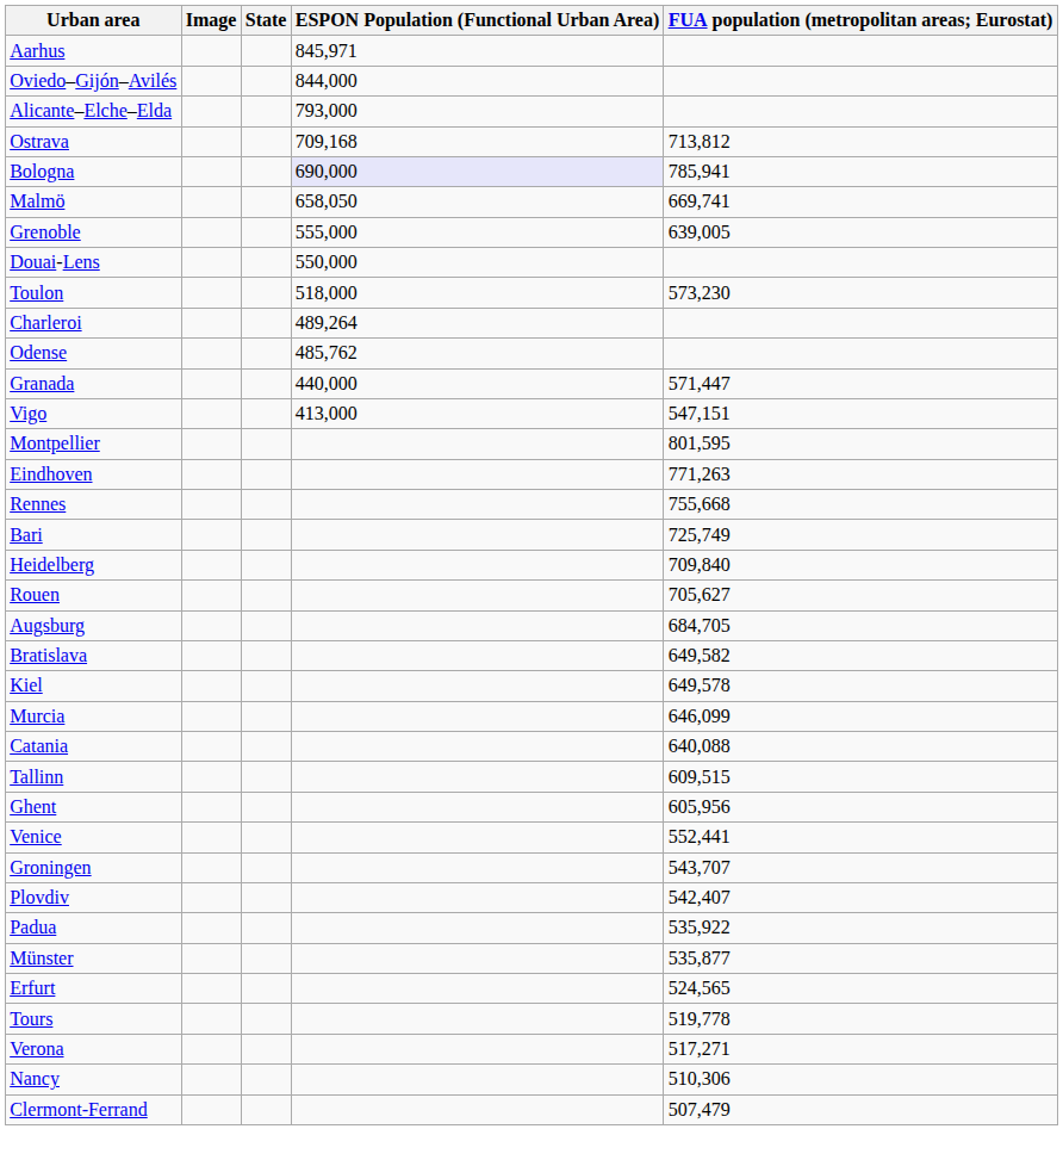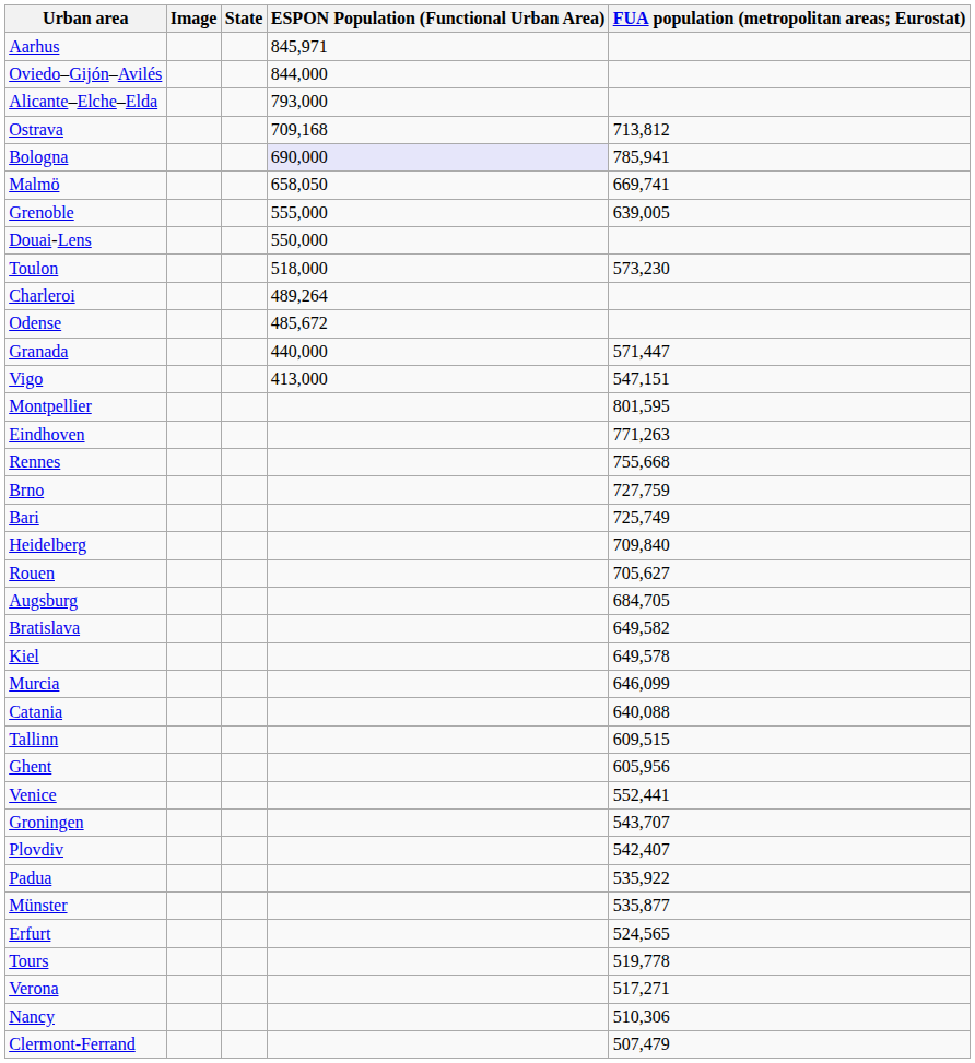Odense | ESPON Population (Functional Urban Area): 485,762 -> 485,672
+ row: Brno | 727,759
